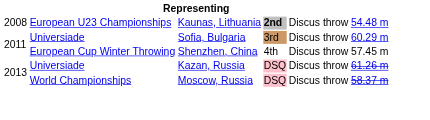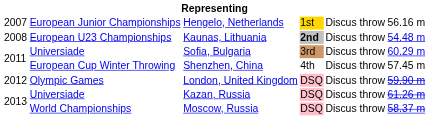+ row: 2007 | European Junior Championships | Hengelo, Netherlands | 1st | Discus throw | 56.16 m
+ row: 2012 | Olympic Games | London, United Kingdom | DSQ | Discus throw | 59.90 m
